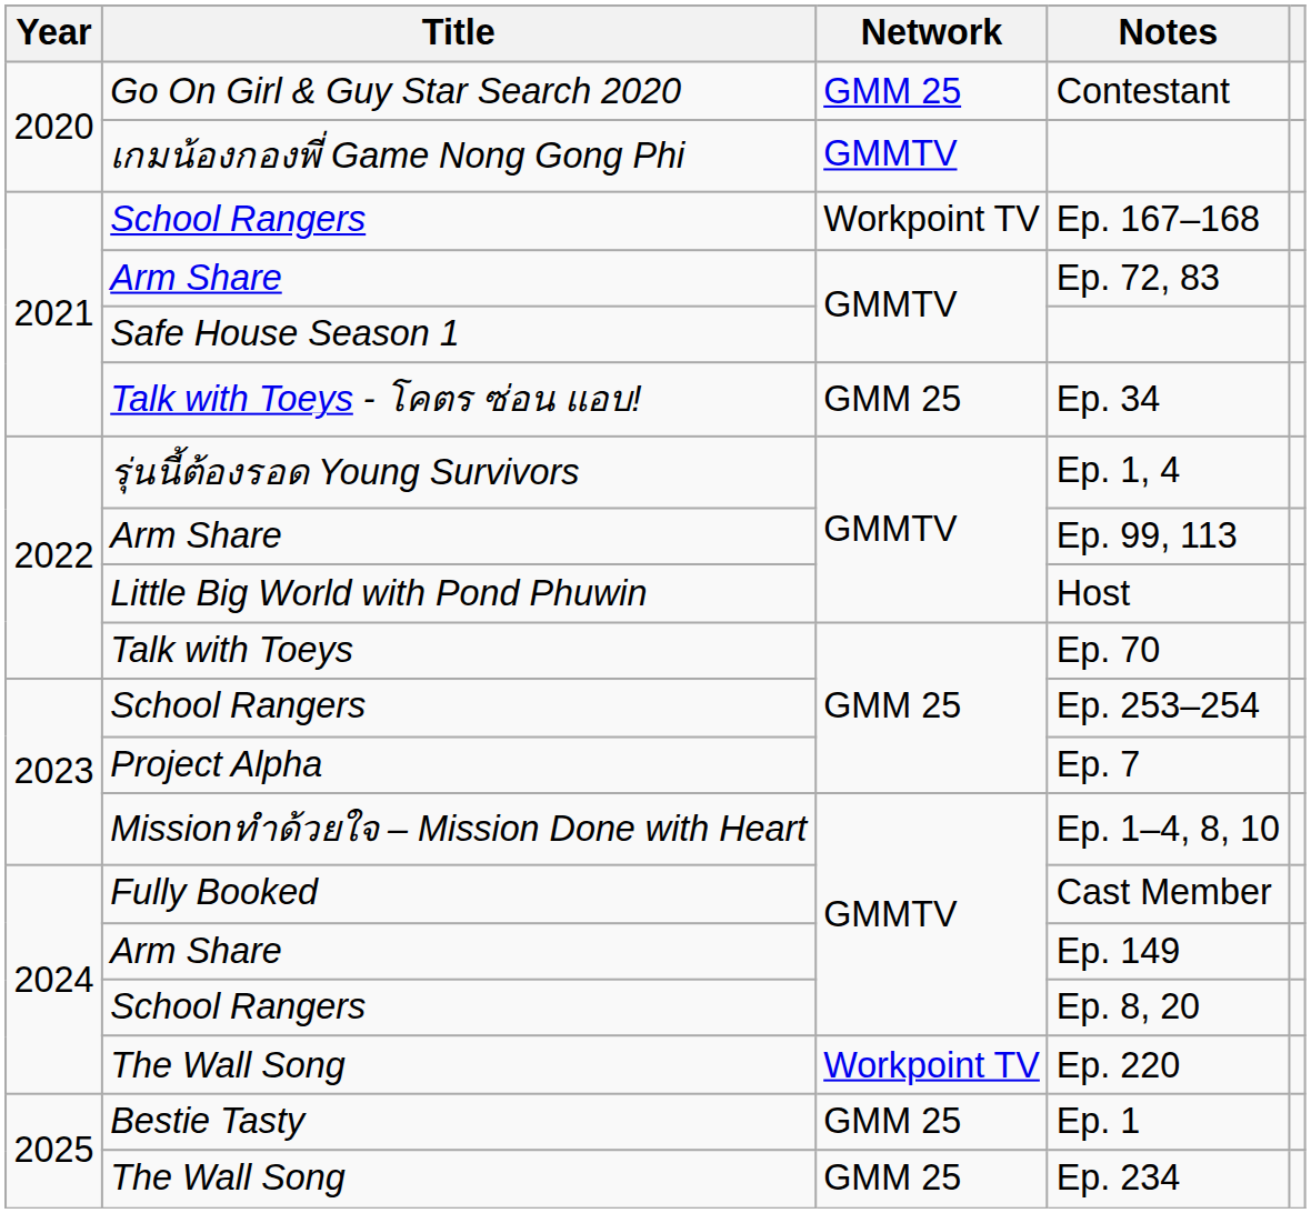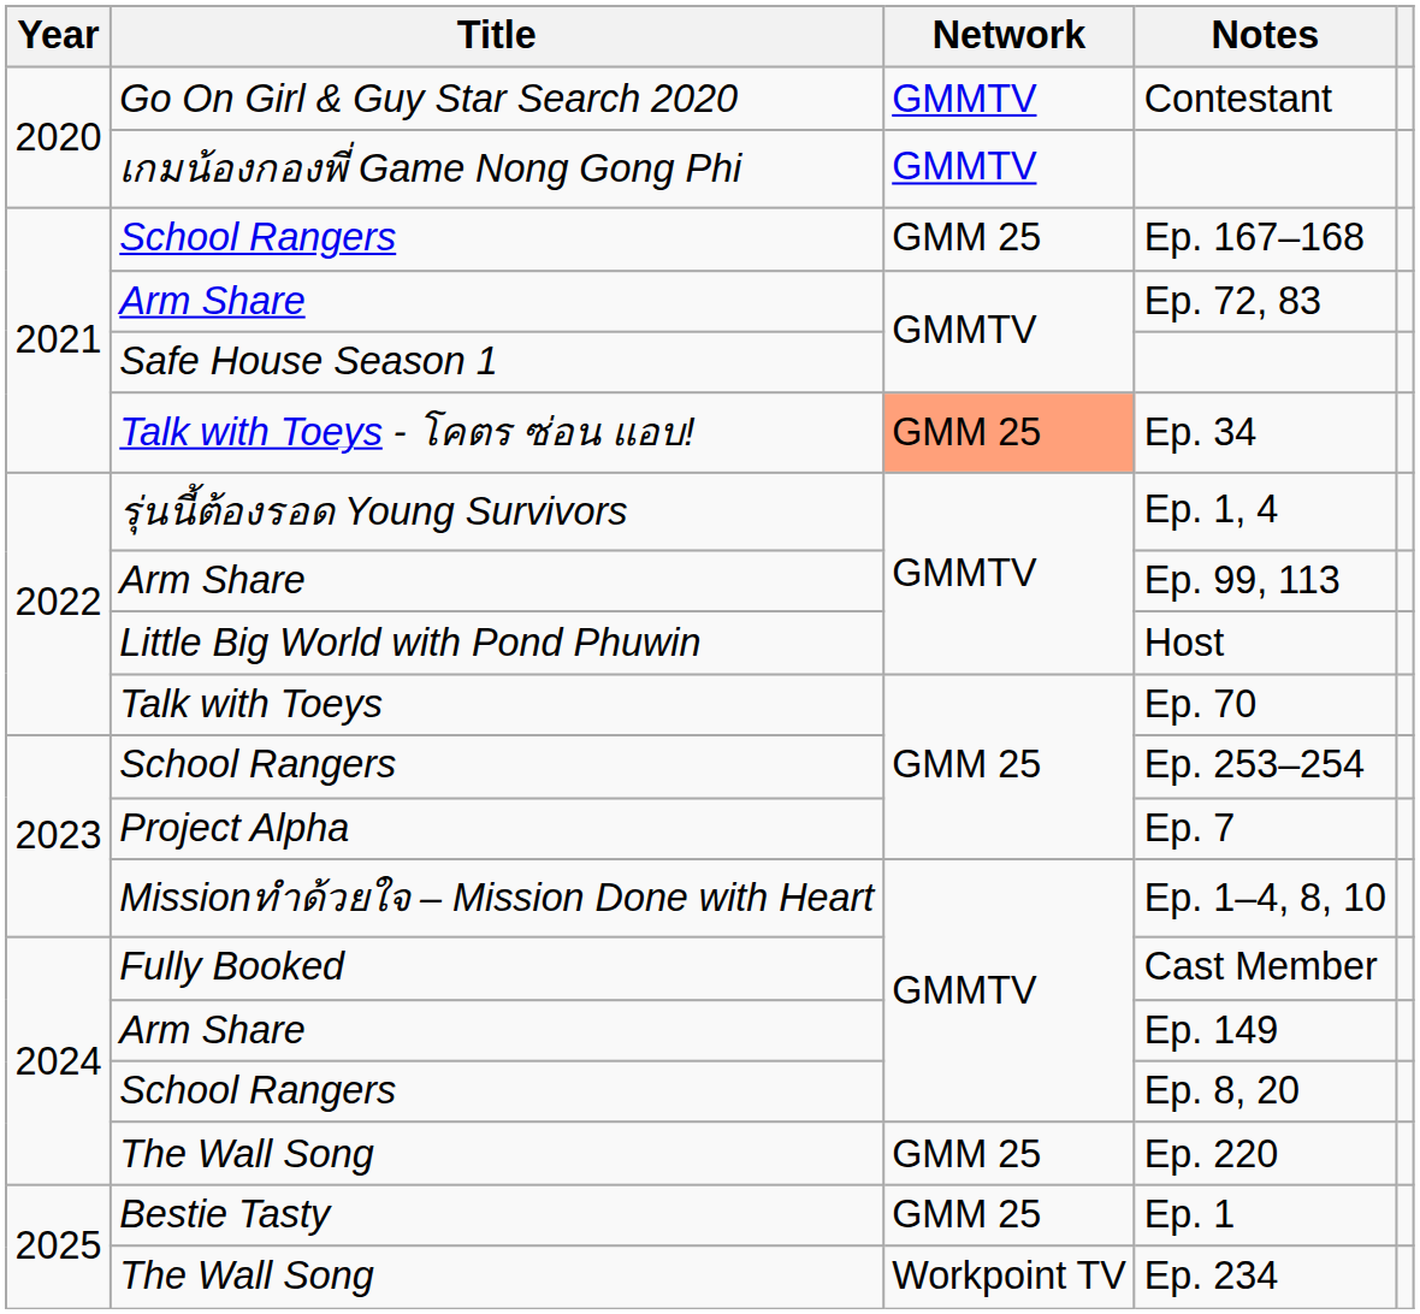Contestant | Network: GMM 25 -> GMMTV
Ep. 167–168 | Network: Workpoint TV -> GMM 25
Ep. 34 | Network: no background -> lightsalmon background
Ep. 220 | Network: Workpoint TV -> GMM 25
Ep. 234 | Network: GMM 25 -> Workpoint TV
